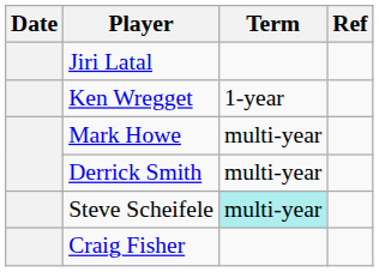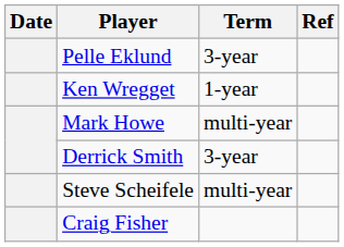+ row: Pelle Eklund | 3-year
- row: Jiri Latal
Derrick Smith | Term: multi-year -> 3-year
Steve Scheifele | Term: paleturquoise background -> no background
